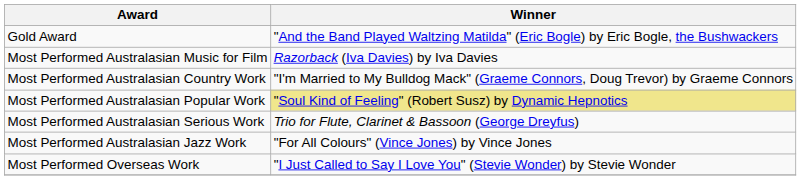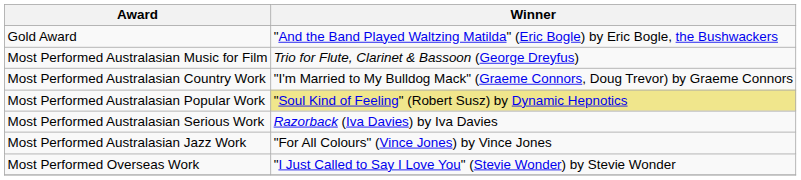Most Performed Australasian Music for Film | Winner: Razorback (Iva Davies) by Iva Davies -> Trio for Flute, Clarinet & Bassoon (George Dreyfus)
Most Performed Australasian Serious Work | Winner: Trio for Flute, Clarinet & Bassoon (George Dreyfus) -> Razorback (Iva Davies) by Iva Davies
